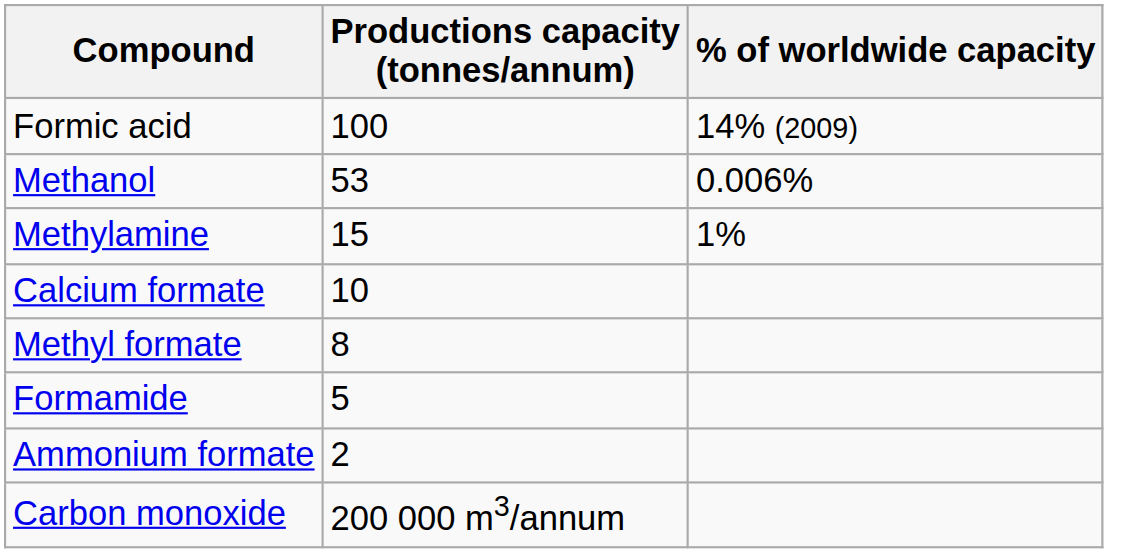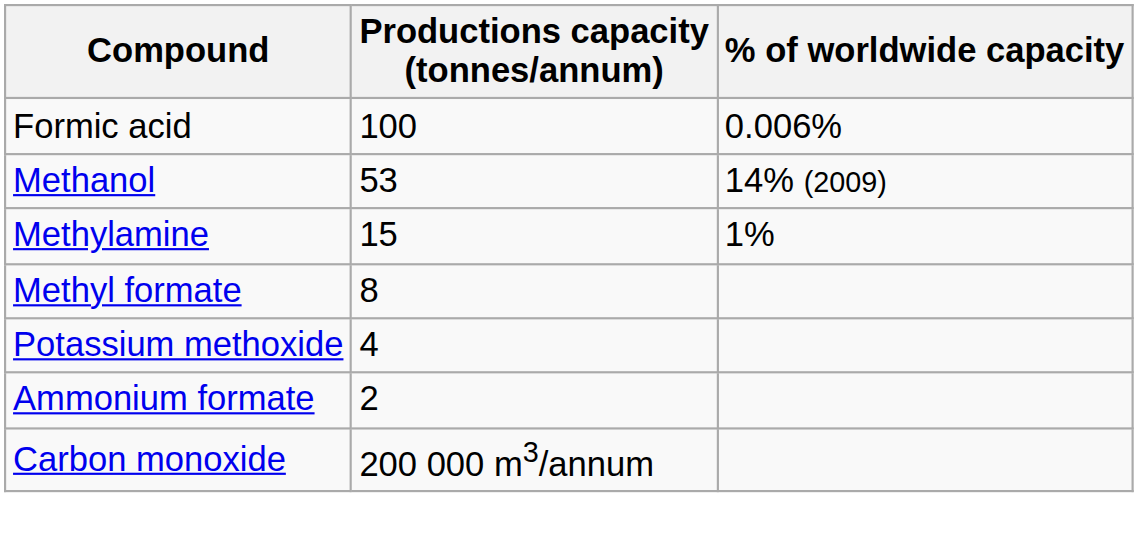Formic acid | % of worldwide capacity: 14% (2009) -> 0.006%
Methanol | % of worldwide capacity: 0.006% -> 14% (2009)
- row: Calcium formate | 10
- row: Formamide | 5
+ row: Potassium methoxide | 4
